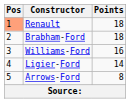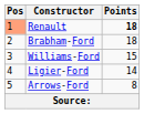Renault | Points: normal -> bold
Williams-Ford | Points: 16 -> 15
